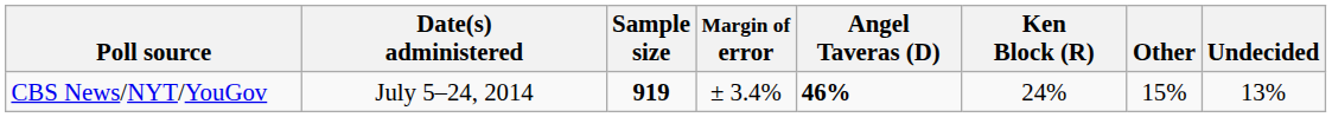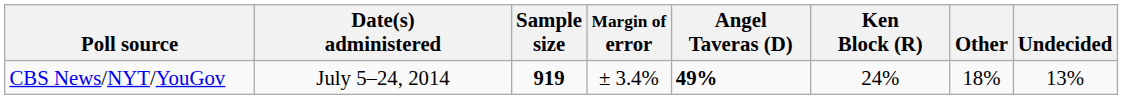CBS News/NYT/YouGov | Angel Taveras (D): 46% -> 49%
CBS News/NYT/YouGov | Other: 15% -> 18%
